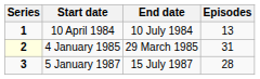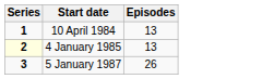- column: End date | 10 July 1984 | 29 March 1985 | 15 July 1987
4 January 1985 | Episodes: 31 -> 13
5 January 1987 | Episodes: 28 -> 26
